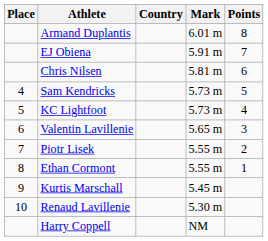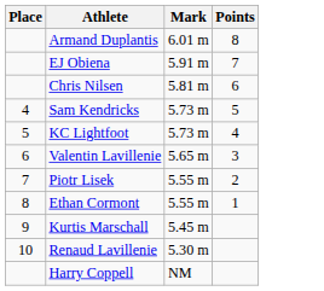- column: Country
